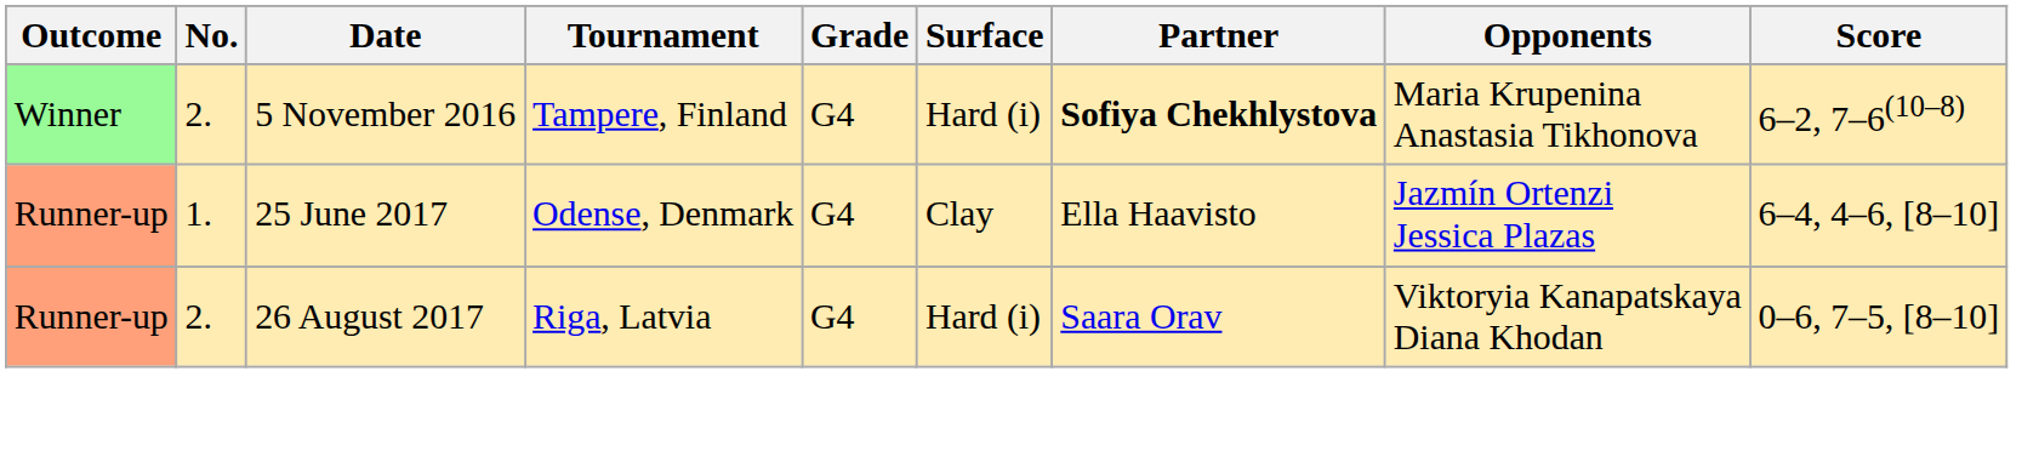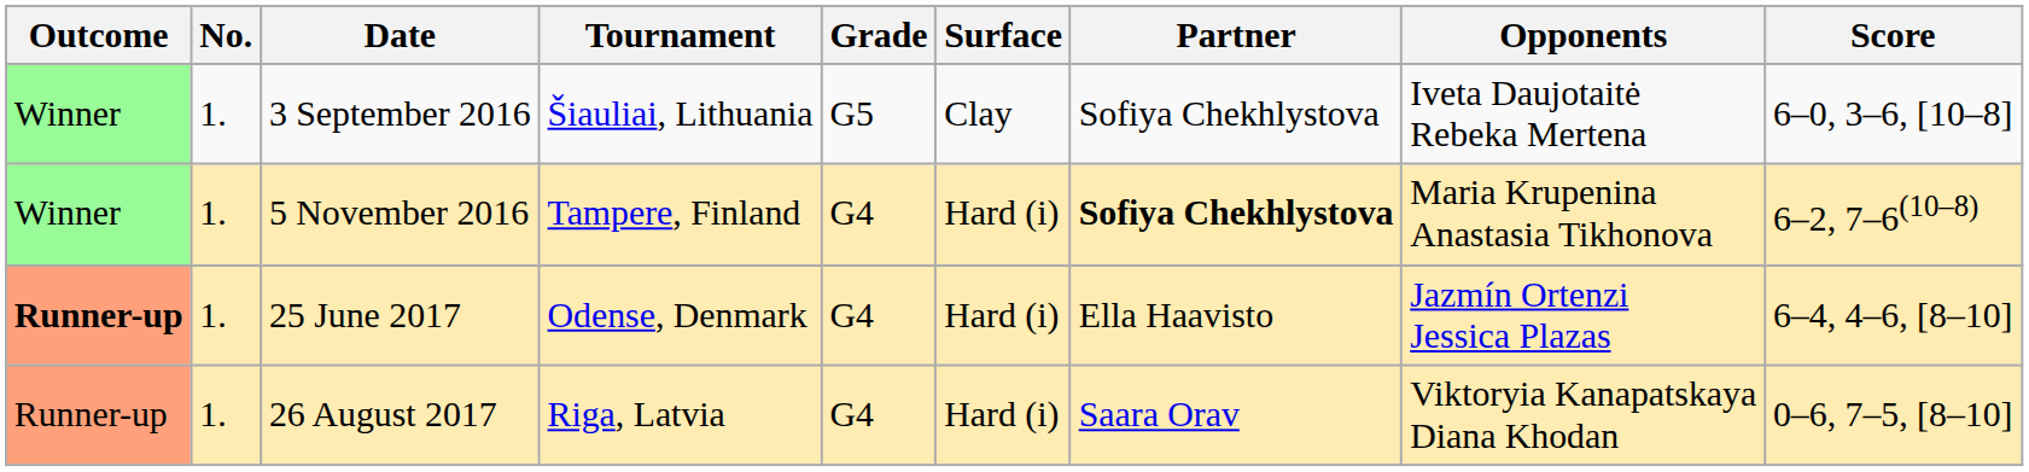+ row: Winner | 1. | 3 September 2016 | Šiauliai, Lithuania | G5 | Clay | Sofiya Chekhlystova | Iveta Daujotaitė Rebeka Mertena | 6–0, 3–6, [10–8]
5 November 2016 | No.: 2. -> 1.
25 June 2017 | Outcome: normal -> bold
25 June 2017 | Surface: Clay -> Hard (i)
26 August 2017 | No.: 2. -> 1.
